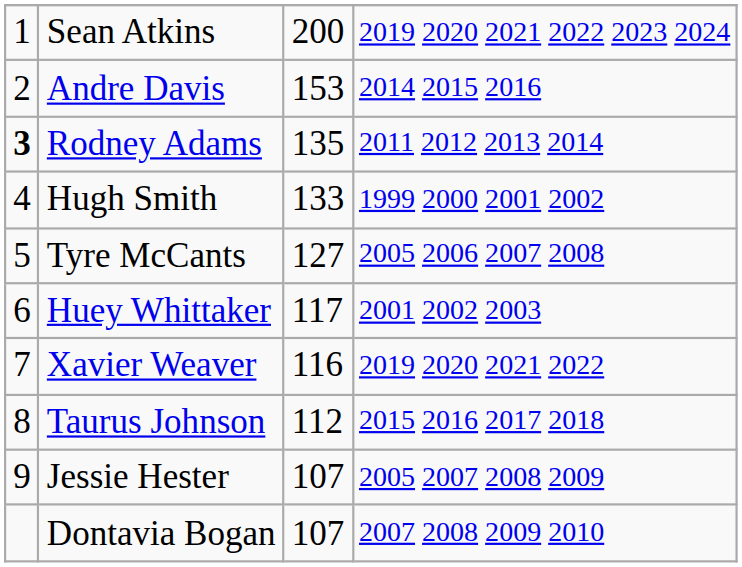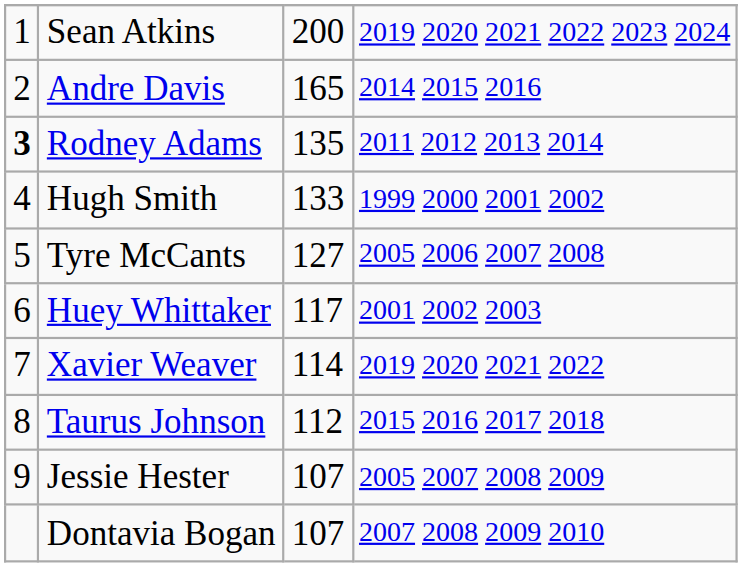Andre Davis | column 3: 153 -> 165
Xavier Weaver | column 3: 116 -> 114
